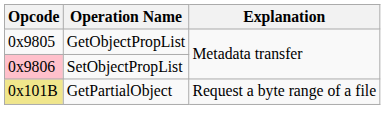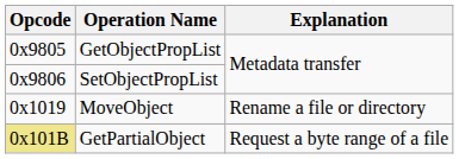SetObjectPropList | Opcode: pink background -> no background
+ row: 0x1019 | MoveObject | Rename a file or directory
